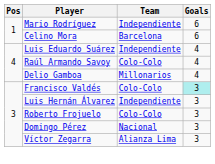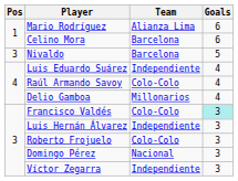Mario Rodríguez | Team: Independiente -> Alianza Lima
+ row: 3 | Nivaldo | Barcelona | 5
Víctor Zegarra | Team: Alianza Lima -> Independiente
